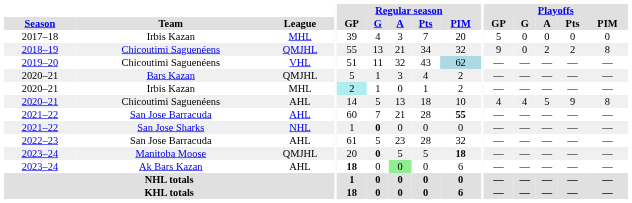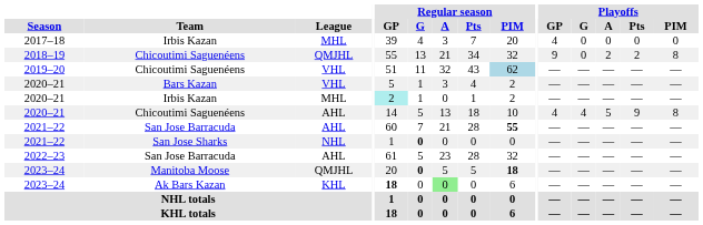2017–18 | Playoffs / GP: 5 -> 4
2020–21 / Bars Kazan | League: QMJHL -> VHL
2023–24 / Ak Bars Kazan | League: AHL -> KHL
